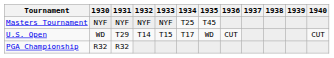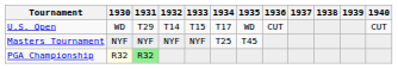rows swapped: Masters Tournament <-> U.S. Open
PGA Championship | 1930: no background -> lightyellow background
PGA Championship | 1931: no background -> lightgreen background
